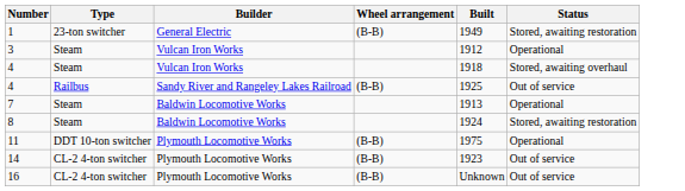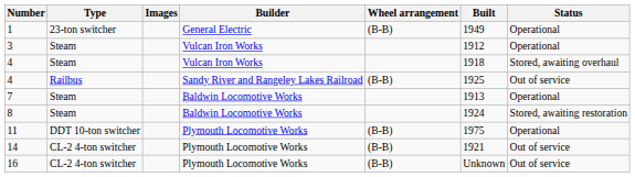+ column: Images
1 | Status: Stored, awaiting restoration -> Operational
14 | Built: 1923 -> 1921
